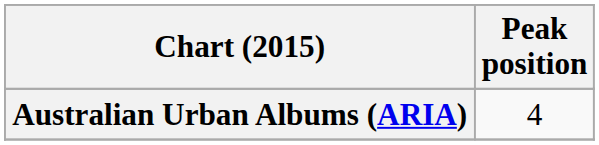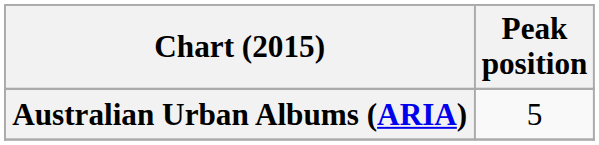Australian Urban Albums (ARIA) | Peak position: 4 -> 5
